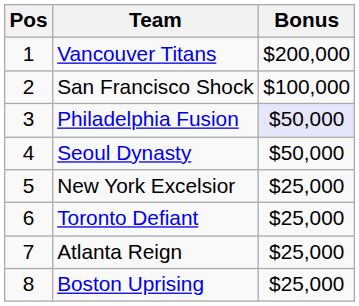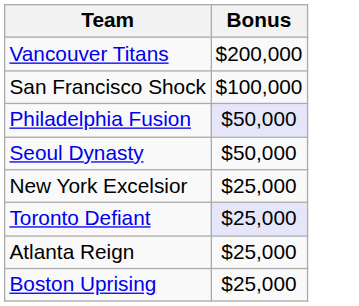- column: Pos | 1 | 2 | 3 | 4 | 5 | 6 | 7 | 8
Toronto Defiant | Bonus: no background -> lavender background
